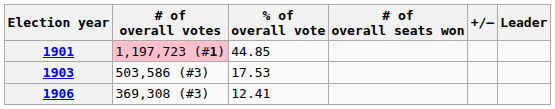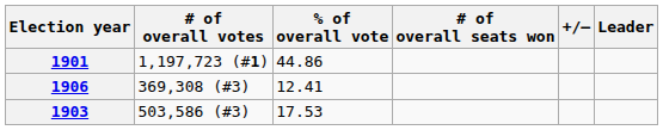1901 | # of overall votes: pink background -> no background
1901 | % of overall vote: 44.85 -> 44.86
rows swapped: 1903 <-> 1906
